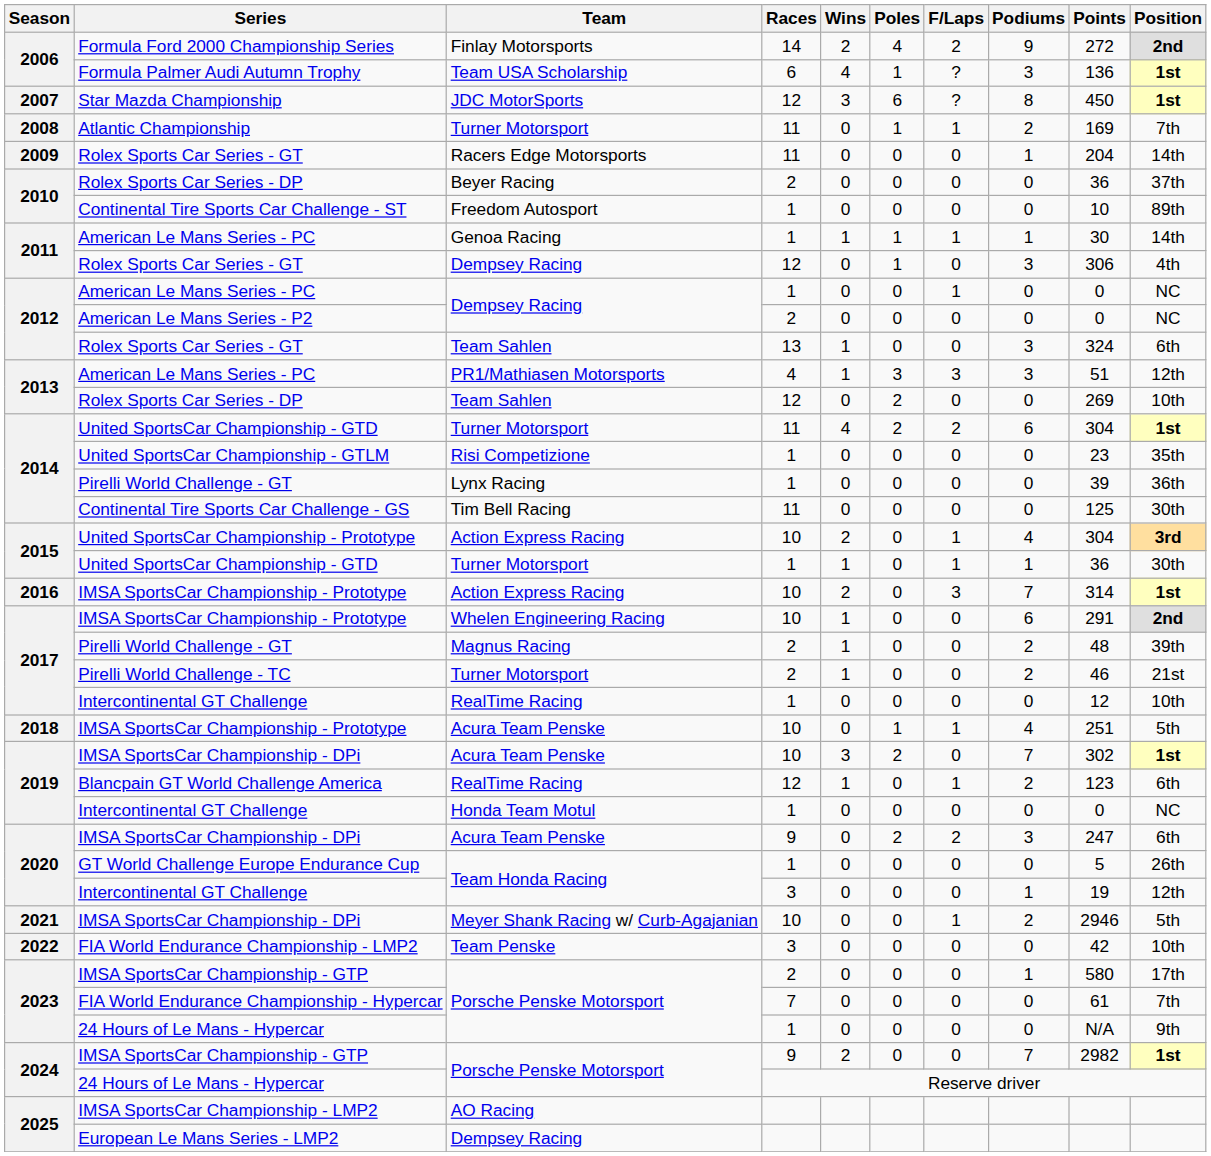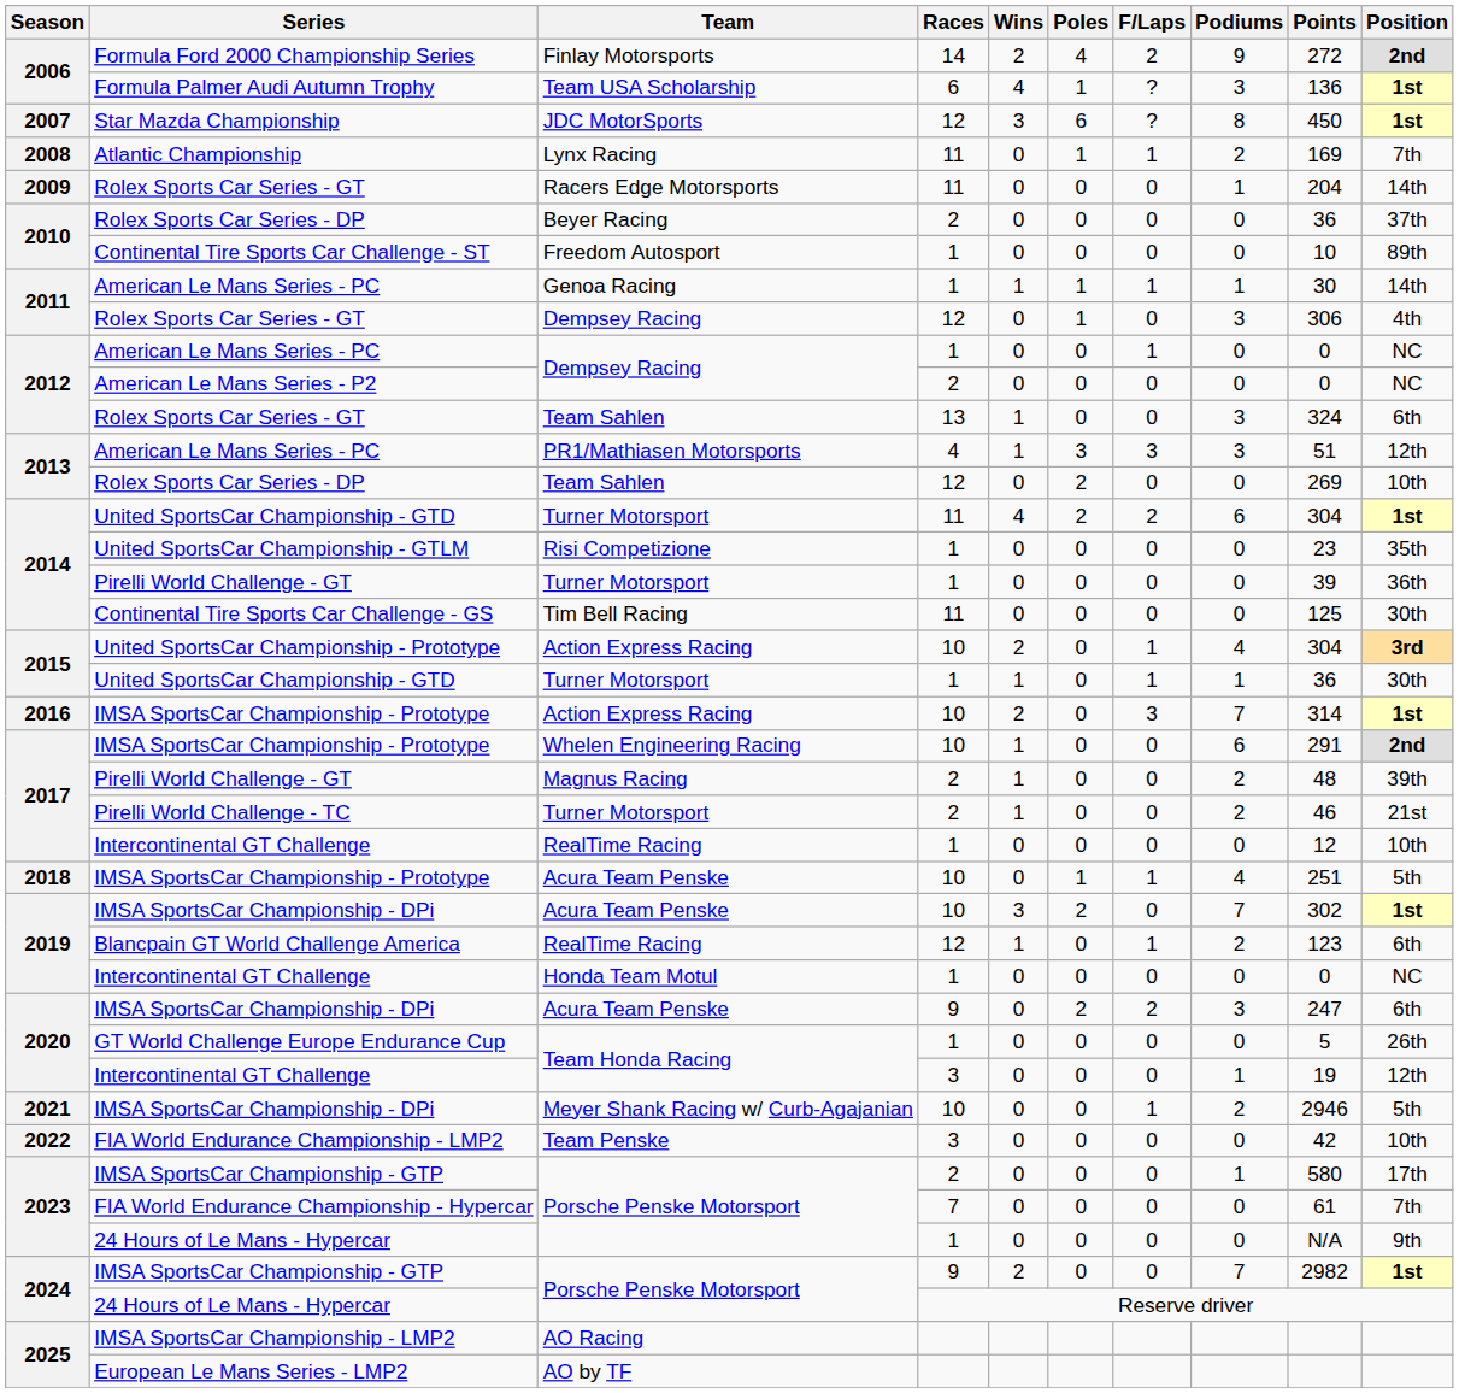Atlantic Championship | Team: Turner Motorsport -> Lynx Racing
2014 / Pirelli World Challenge - GT | Team: Lynx Racing -> Turner Motorsport
European Le Mans Series - LMP2 | Team: Dempsey Racing -> AO by TF
